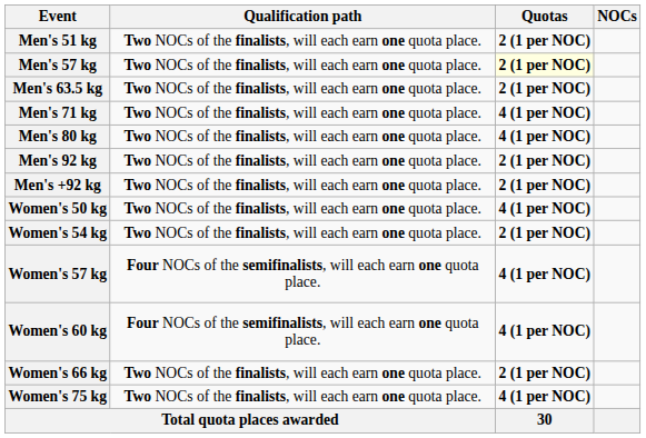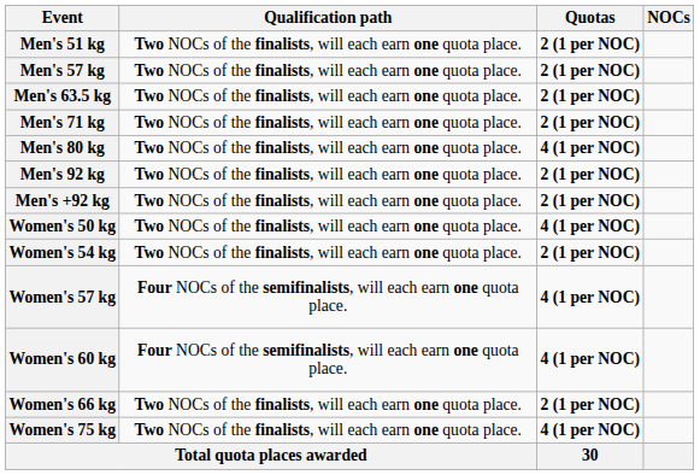Men's 57 kg | Quotas: lightyellow background -> no background
Men's 71 kg | Quotas: 4 (1 per NOC) -> 2 (1 per NOC)
